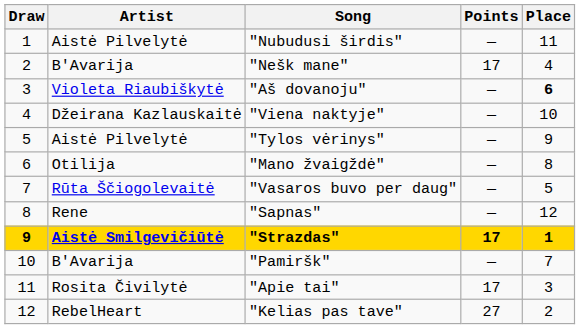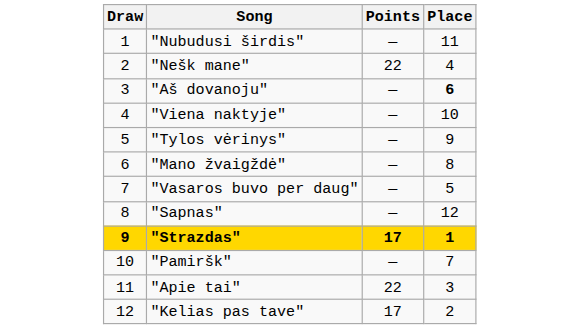- column: Artist | Aistė Pilvelytė | B'Avarija | Violeta Riaubiškytė | Džeirana Kazlauskaitė | Aistė Pilvelytė | Otilija | Rūta Ščiogolevaitė | Rene | Aistė Smilgevičiūtė | B'Avarija | Rosita Čivilytė | RebelHeart
"Nešk mane" | Points: 17 -> 22
"Apie tai" | Points: 17 -> 22
"Kelias pas tave" | Points: 27 -> 17
